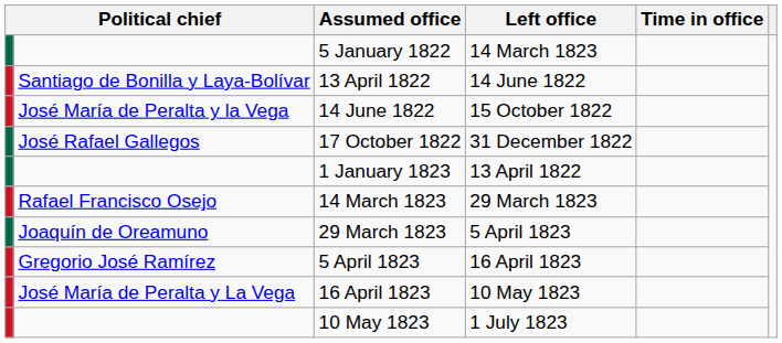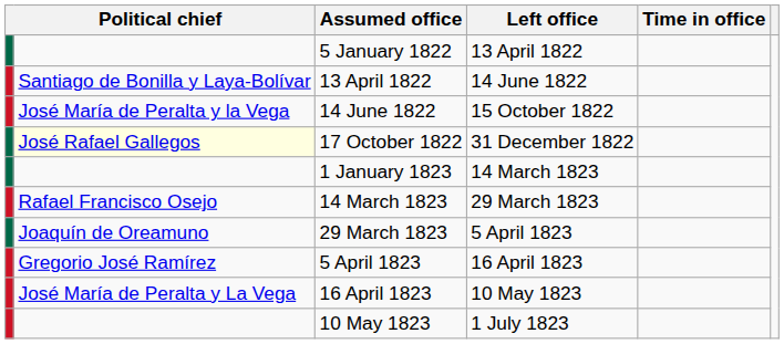5 January 1822 | Left office: 14 March 1823 -> 13 April 1822
17 October 1822 | column 2: no background -> lightyellow background
1 January 1823 | Left office: 13 April 1822 -> 14 March 1823
